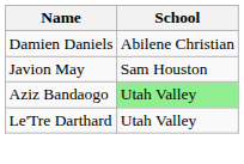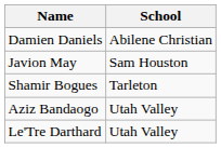+ row: Shamir Bogues | Tarleton
Aziz Bandaogo | School: lightgreen background -> no background
